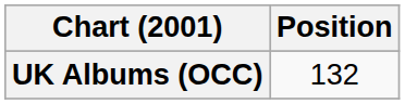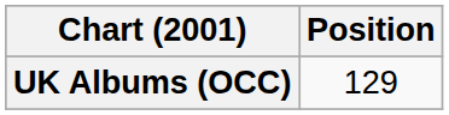UK Albums (OCC) | Position: 132 -> 129
